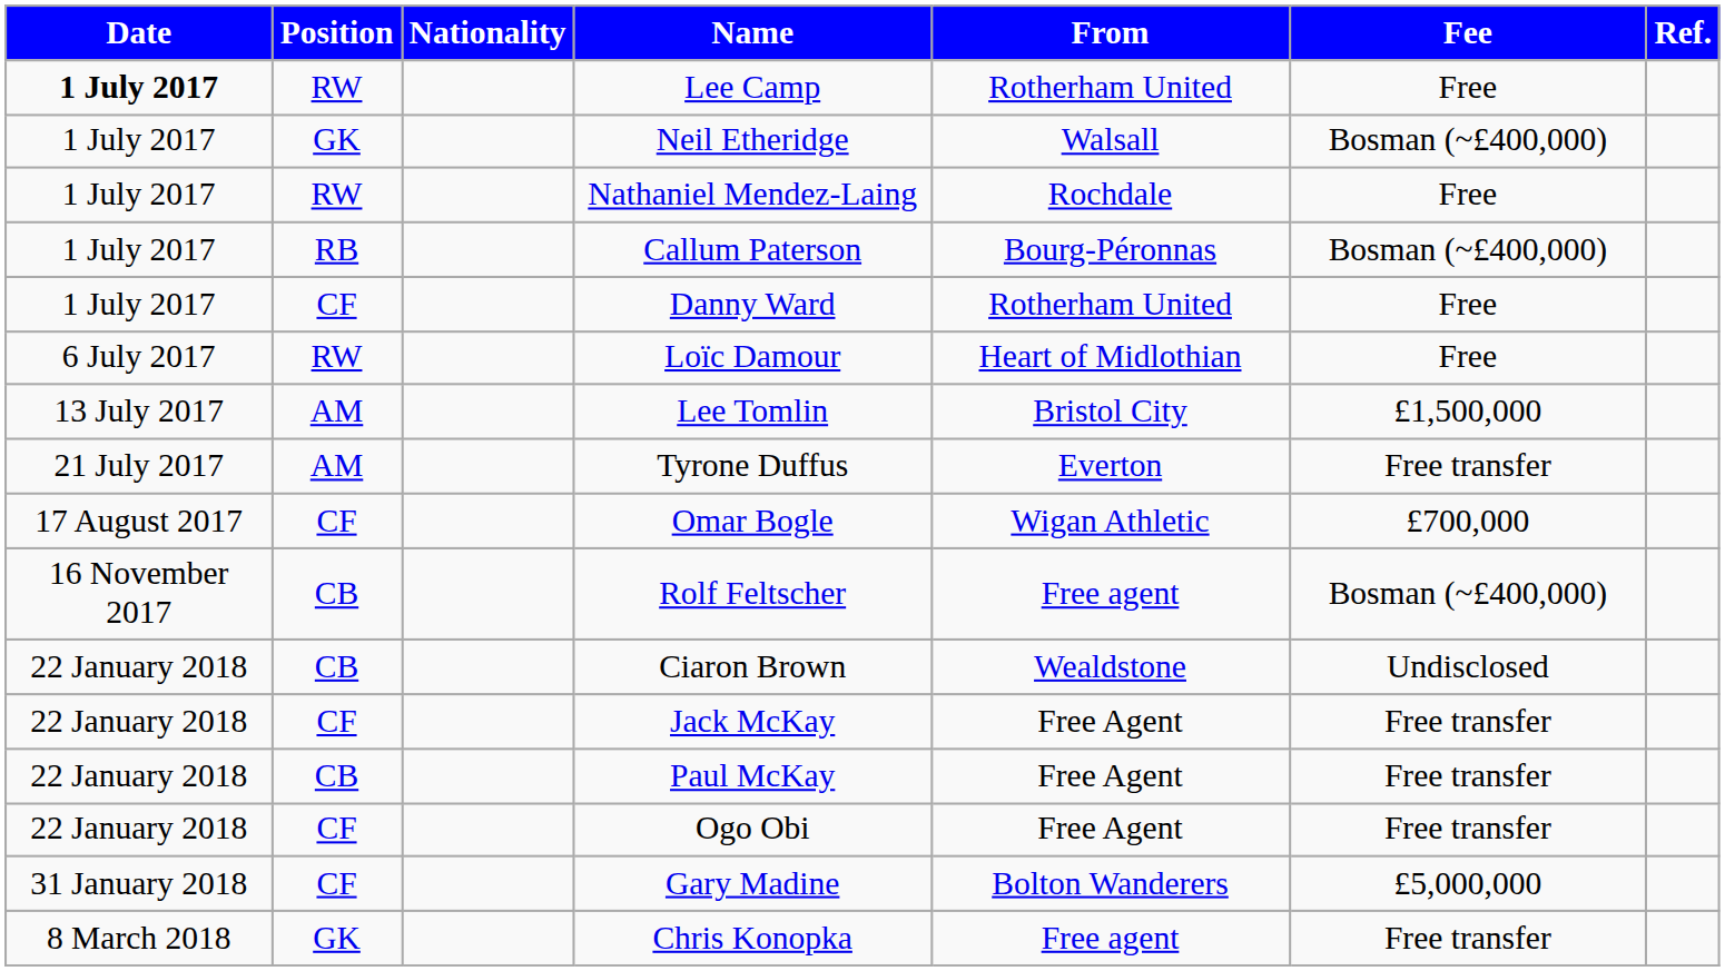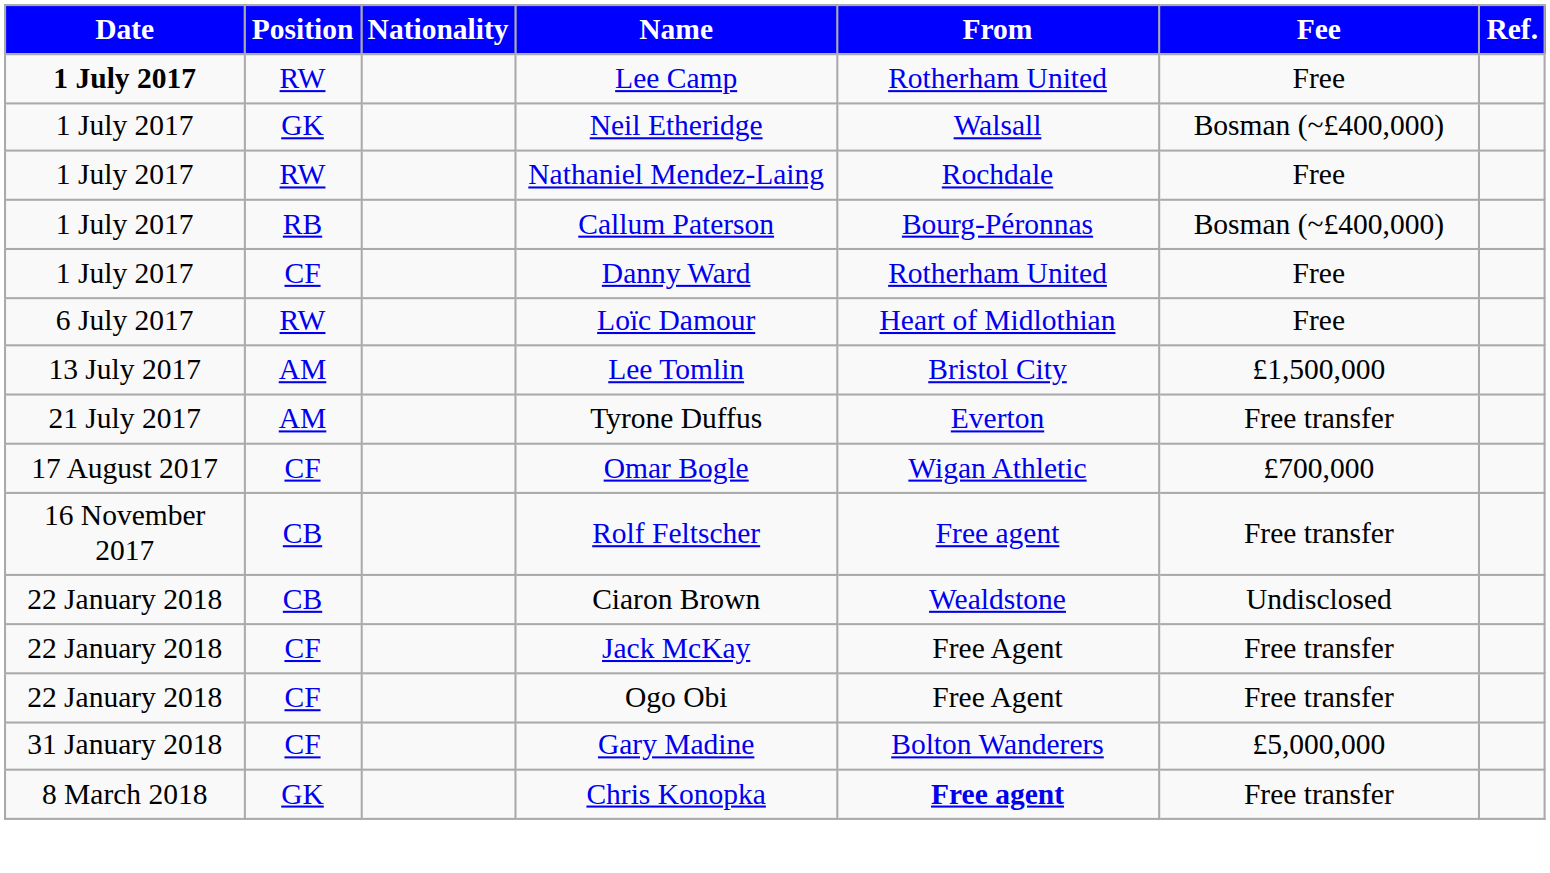Rolf Feltscher | Fee: Bosman (~£400,000) -> Free transfer
- row: 22 January 2018 | CB | Paul McKay | Free Agent | Free transfer
Chris Konopka | From: normal -> bold
